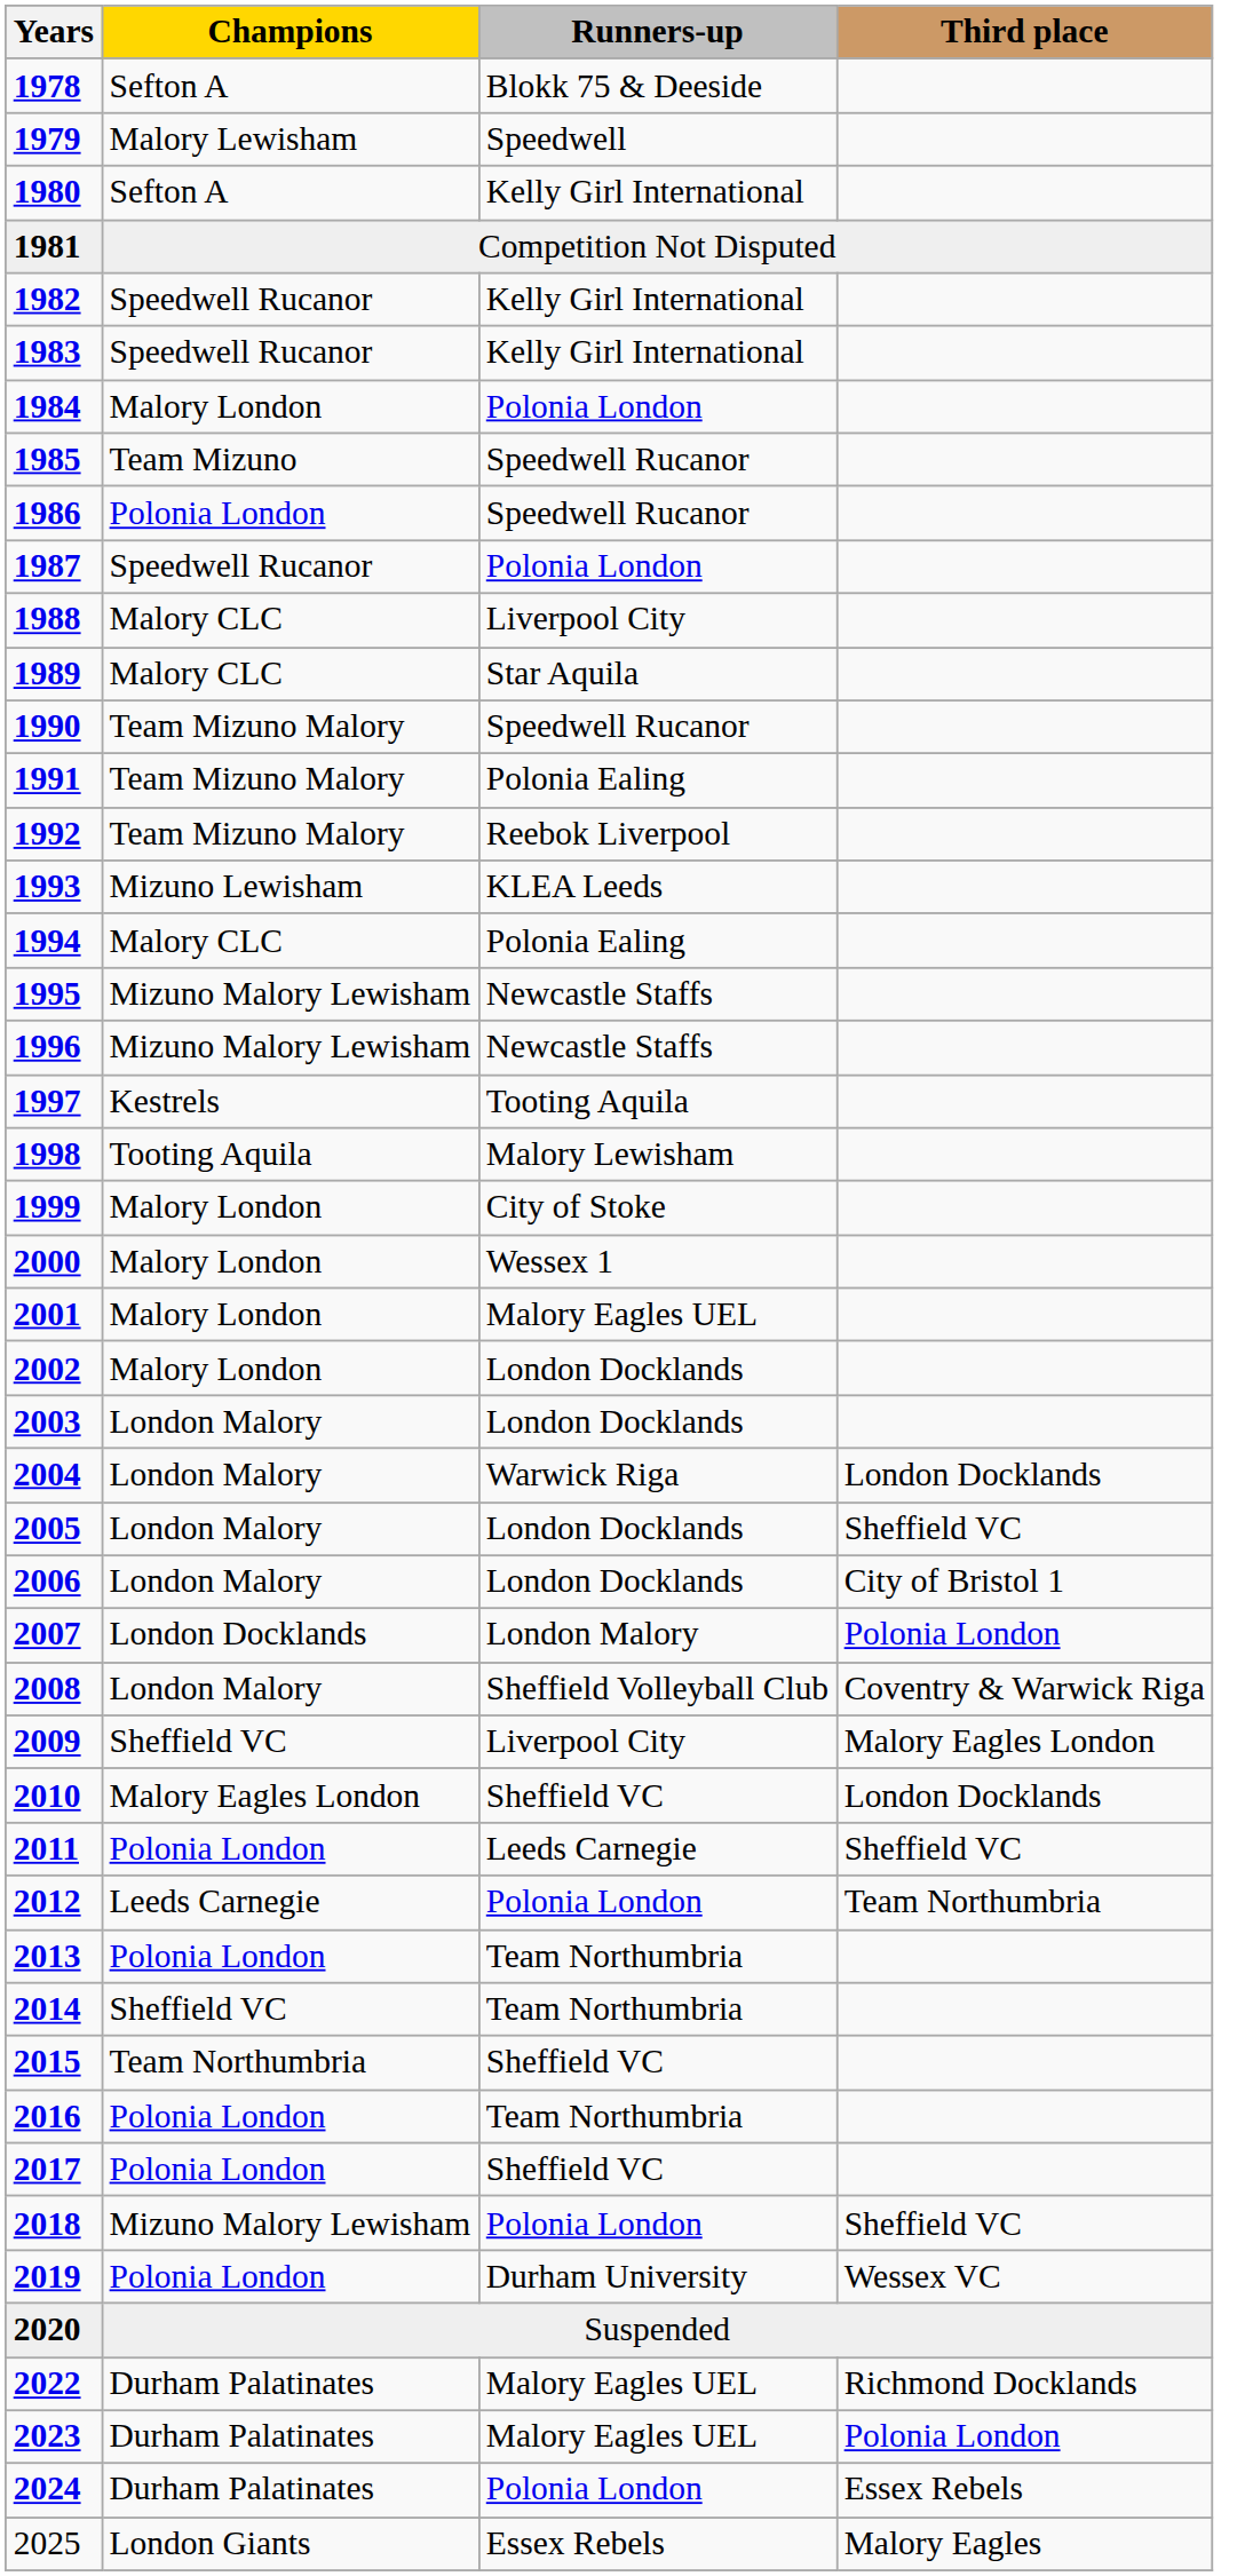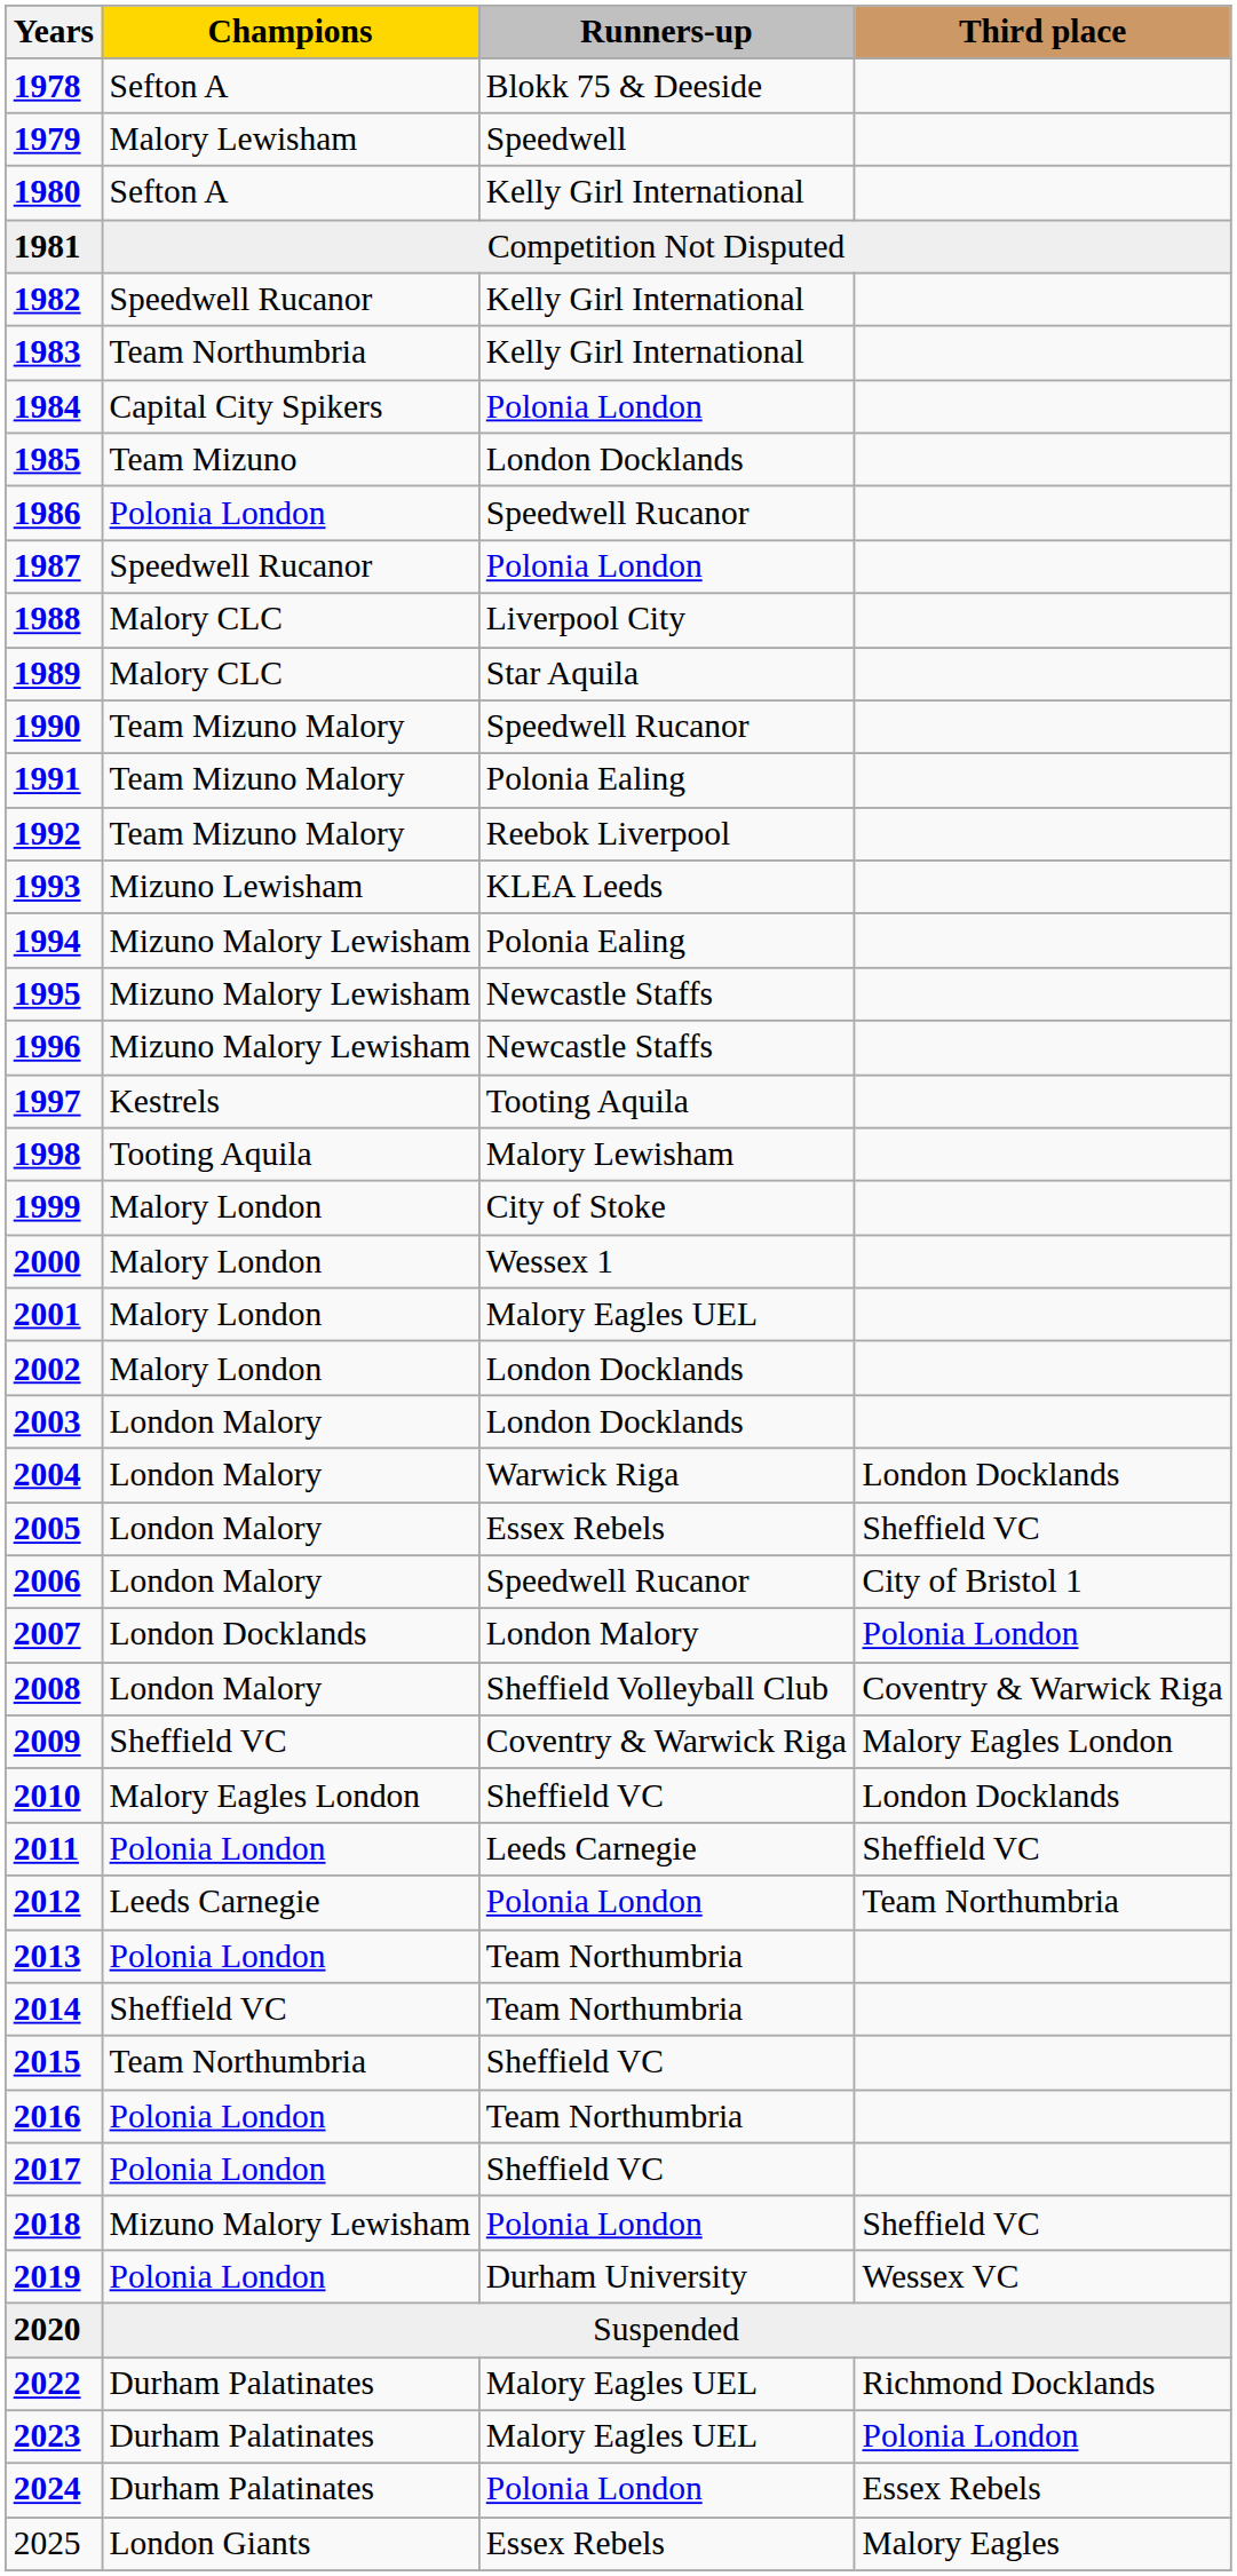1983 | Champions: Speedwell Rucanor -> Team Northumbria
1984 | Champions: Malory London -> Capital City Spikers
1985 | Runners-up: Speedwell Rucanor -> London Docklands
1994 | Champions: Malory CLC -> Mizuno Malory Lewisham
2005 | Runners-up: London Docklands -> Essex Rebels
2006 | Runners-up: London Docklands -> Speedwell Rucanor
2009 | Runners-up: Liverpool City -> Coventry & Warwick Riga
